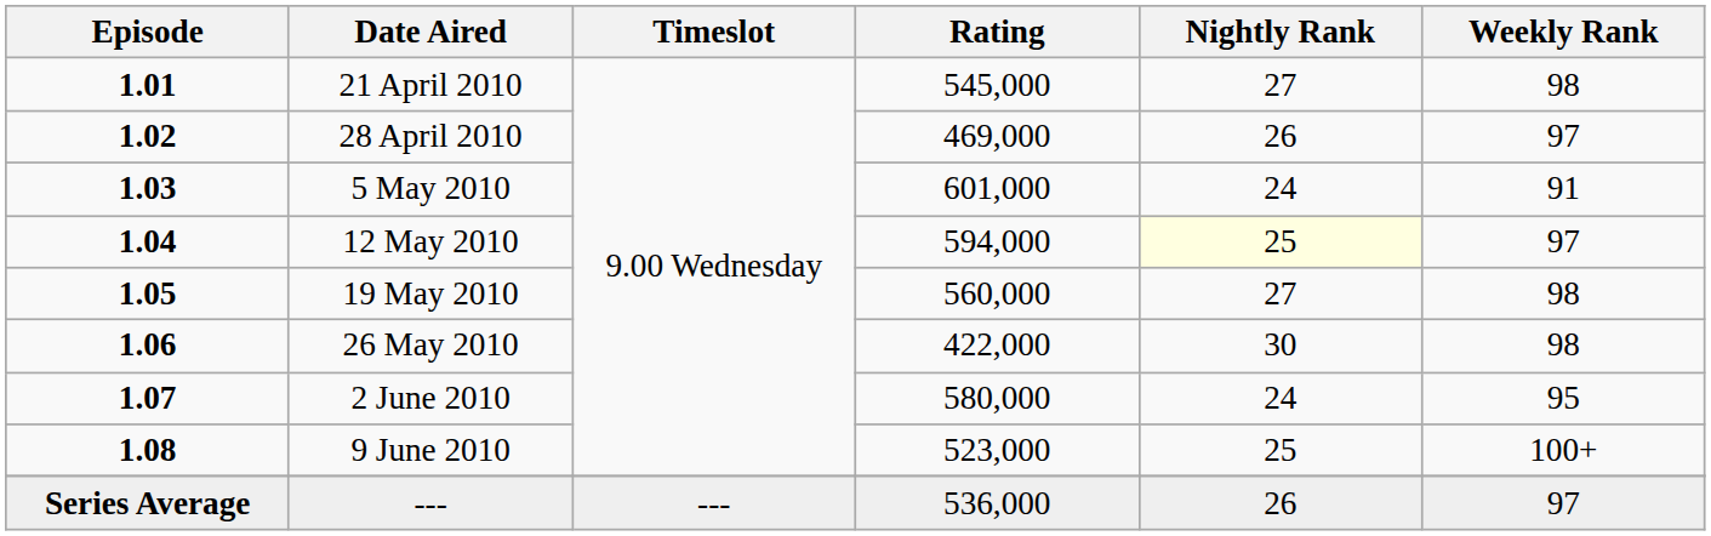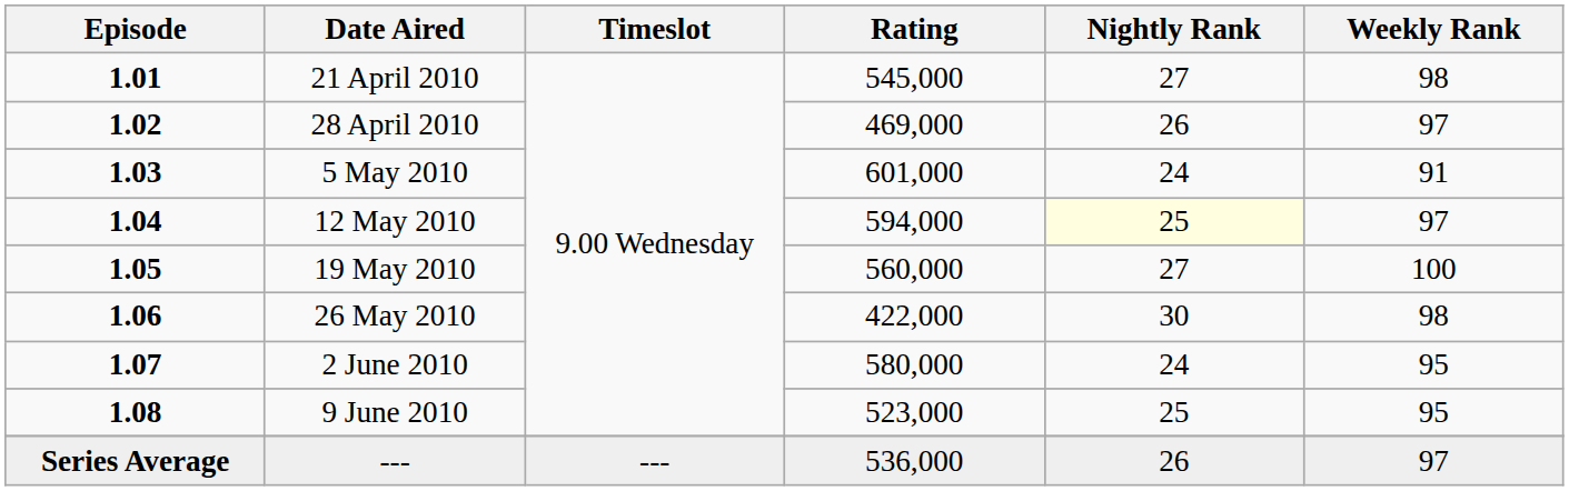19 May 2010 | Weekly Rank: 98 -> 100
9 June 2010 | Weekly Rank: 100+ -> 95
